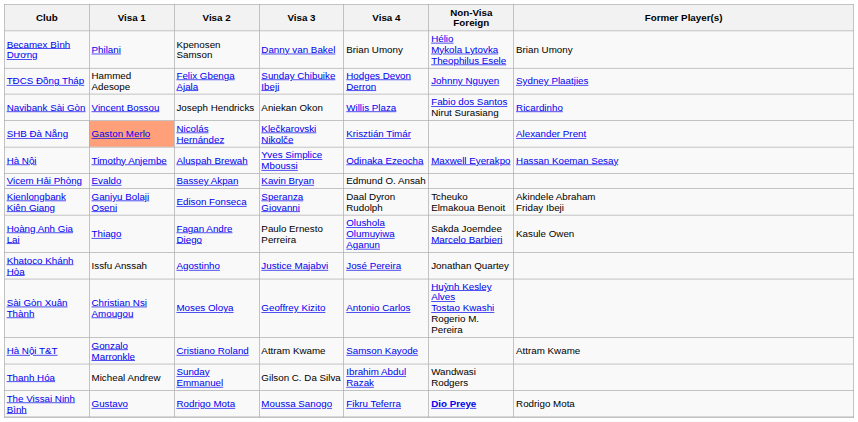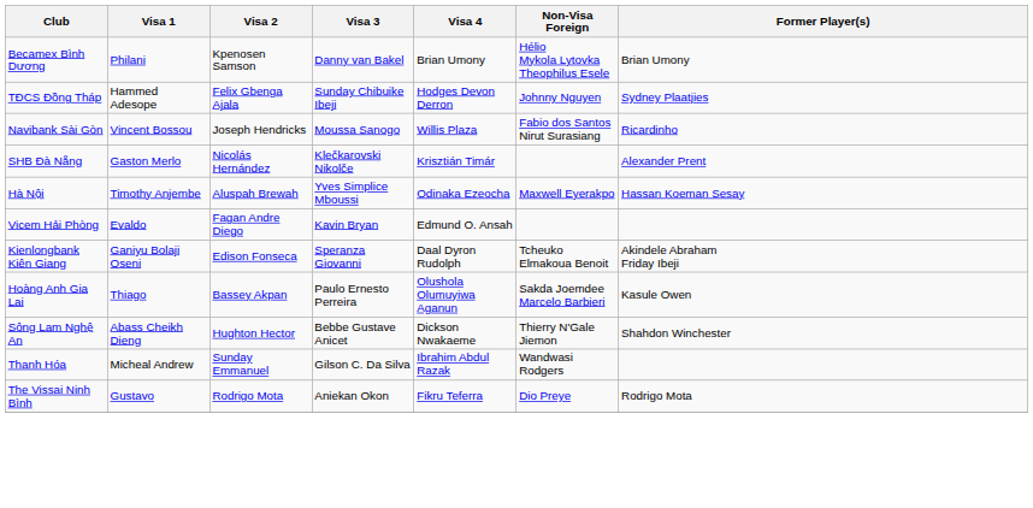Navibank Sài Gòn | Visa 3: Aniekan Okon -> Moussa Sanogo
SHB Đà Nẵng | Visa 1: lightsalmon background -> no background
Vicem Hải Phòng | Visa 2: Bassey Akpan -> Fagan Andre Diego
Hoàng Anh Gia Lai | Visa 2: Fagan Andre Diego -> Bassey Akpan
- row: Khatoco Khánh Hòa | Issfu Anssah | Agostinho | Justice Majabvi | José Pereira | Jonathan Quartey
- row: Sài Gòn Xuân Thành | Christian Nsi Amougou | Moses Oloya | Geoffrey Kizito | Antonio Carlos | Huỳnh Kesley Alves Tostao Kwashi Rogerio M. Pereira
- row: Hà Nội T&T | Gonzalo Marronkle | Cristiano Roland | Attram Kwame | Samson Kayode | Attram Kwame
+ row: Sông Lam Nghệ An | Abass Cheikh Dieng | Hughton Hector | Bebbe Gustave Anicet | Dickson Nwakaeme | Thierry N'Gale Jiemon | Shahdon Winchester
The Vissai Ninh Bình | Visa 3: Moussa Sanogo -> Aniekan Okon
The Vissai Ninh Bình | Non-Visa Foreign: bold -> normal
